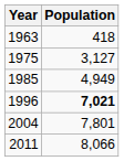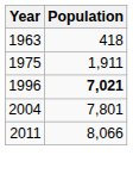1975 | Population: 3,127 -> 1,911
- row: 1985 | 4,949
